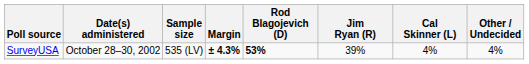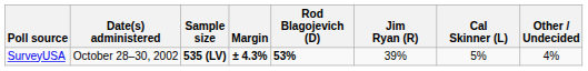SurveyUSA | Sample size: normal -> bold
SurveyUSA | Cal Skinner (L): 4% -> 5%
